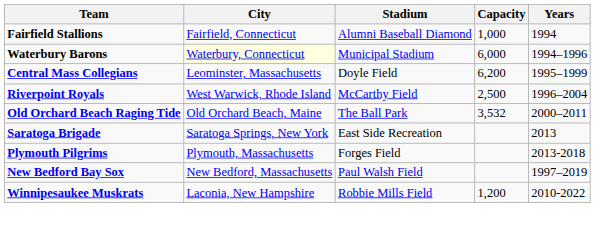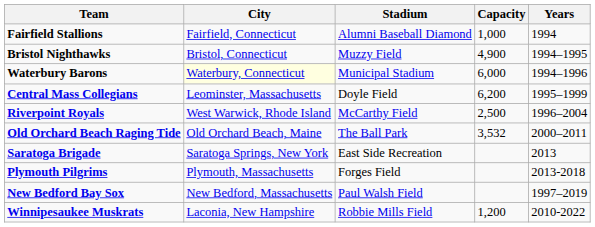+ row: Bristol Nighthawks | Bristol, Connecticut | Muzzy Field | 4,900 | 1994–1995
